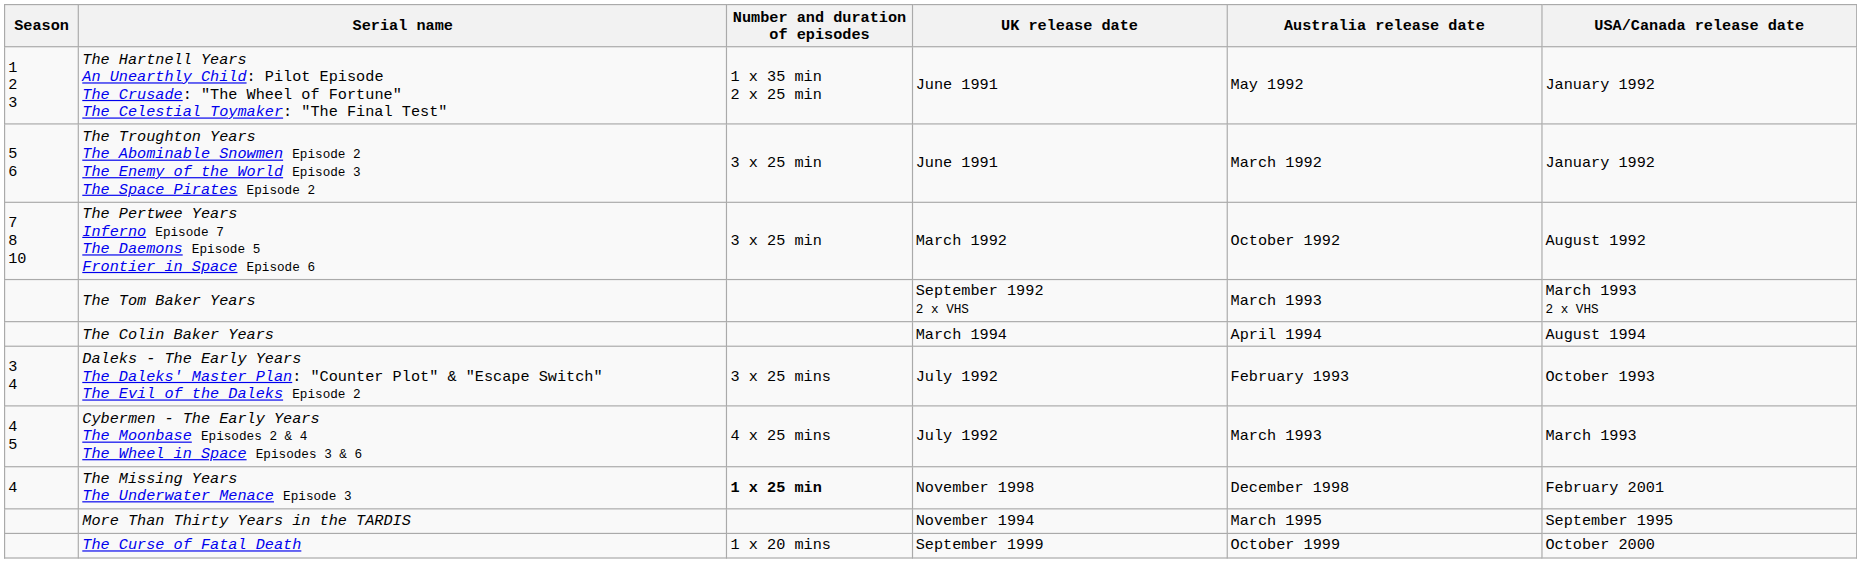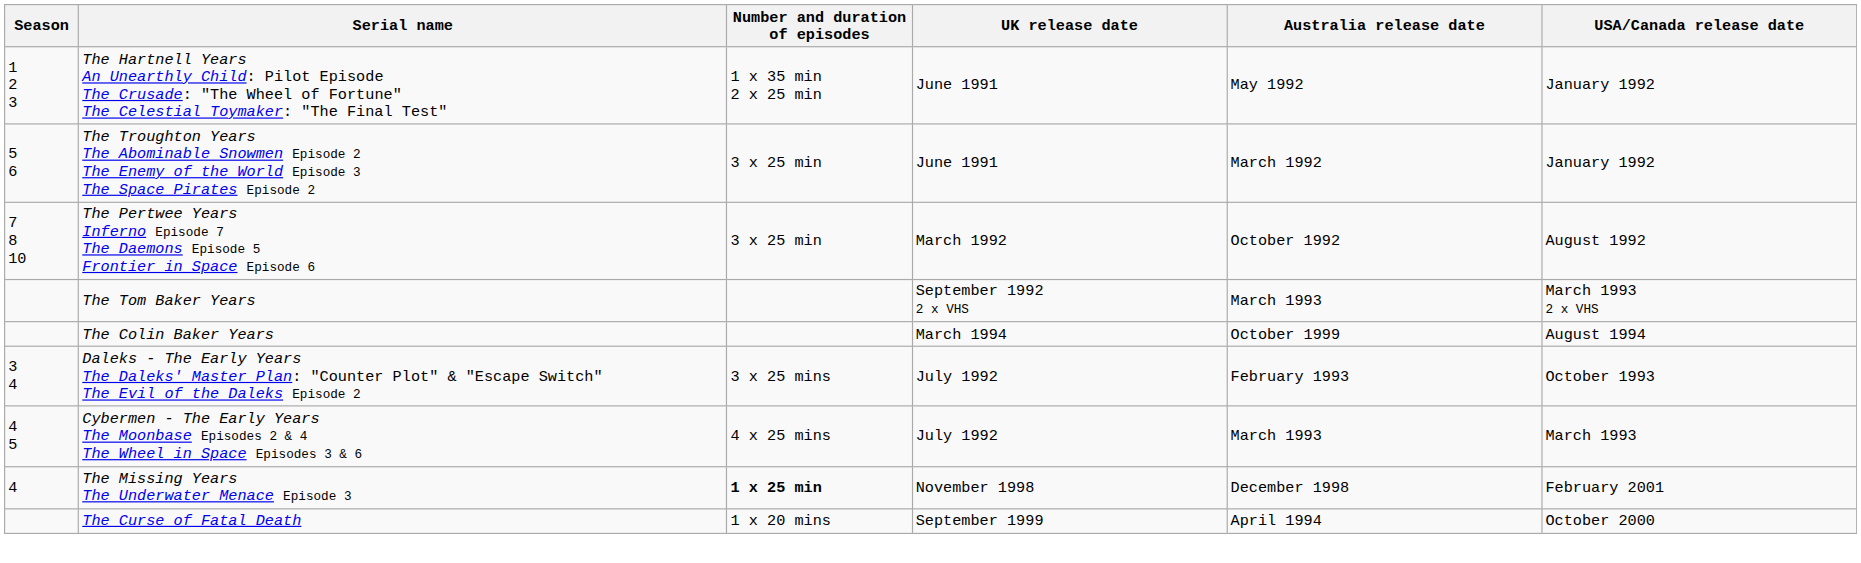The Colin Baker Years | Australia release date: April 1994 -> October 1999
- row: More Than Thirty Years in the TARDIS | November 1994 | March 1995 | September 1995
The Curse of Fatal Death | Australia release date: October 1999 -> April 1994
